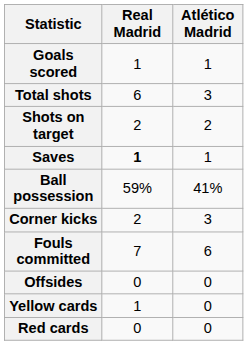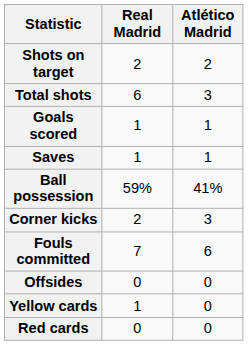rows swapped: Goals scored <-> Shots on target
Saves | Real Madrid: bold -> normal
